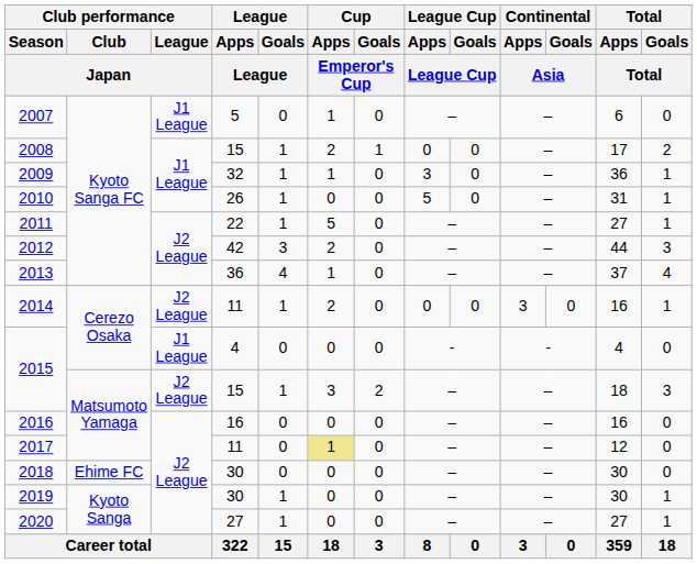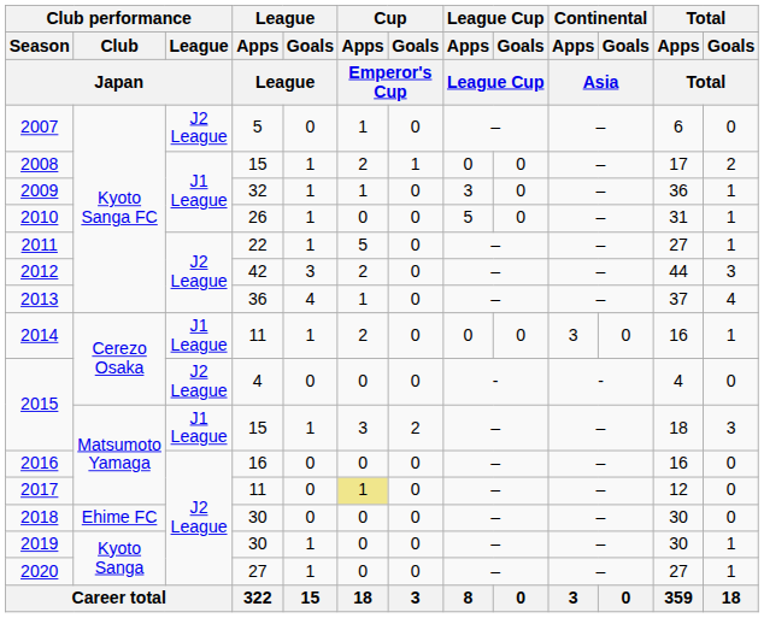2007 | Club performance / League / Japan: J1 League -> J2 League
2014 | Club performance / League / Japan: J2 League -> J1 League
2015 / 4 | Club performance / League / Japan: J1 League -> J2 League
2015 / 15 | Club performance / League / Japan: J2 League -> J1 League
